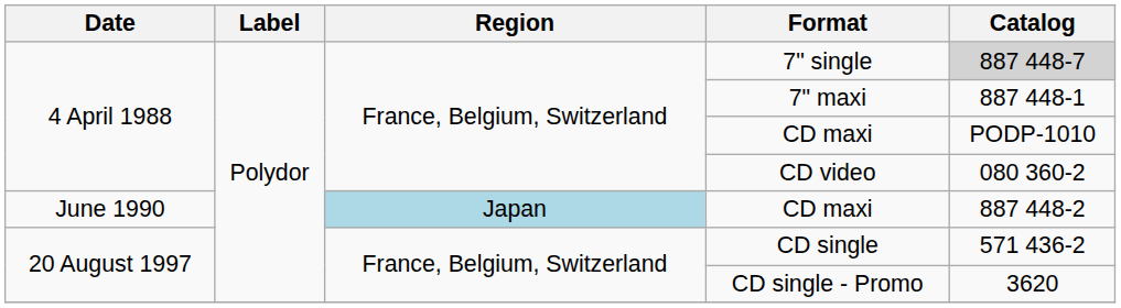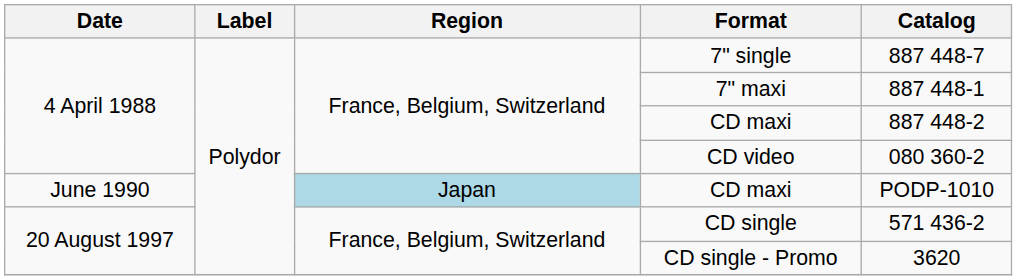7" single | Catalog: lightgrey background -> no background
4 April 1988 / CD maxi | Catalog: PODP-1010 -> 887 448-2
June 1990 / CD maxi | Catalog: 887 448-2 -> PODP-1010
